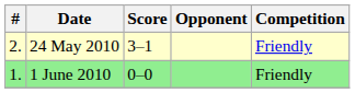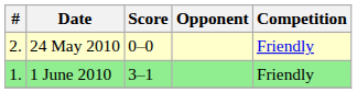24 May 2010 | Score: 3–1 -> 0–0
1 June 2010 | Score: 0–0 -> 3–1
